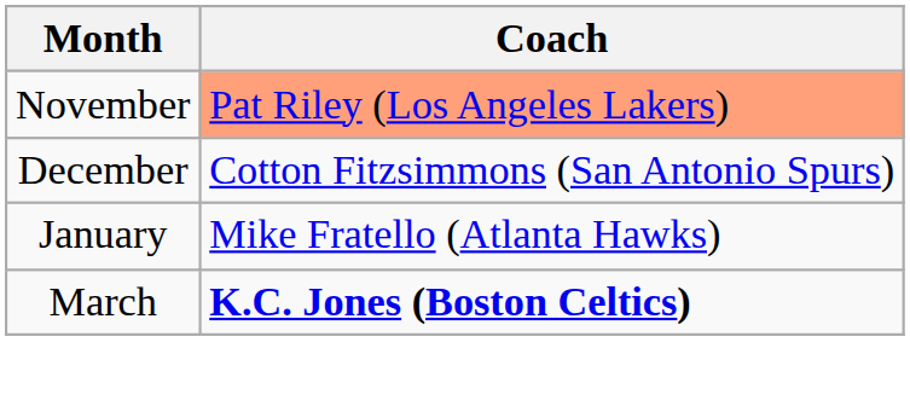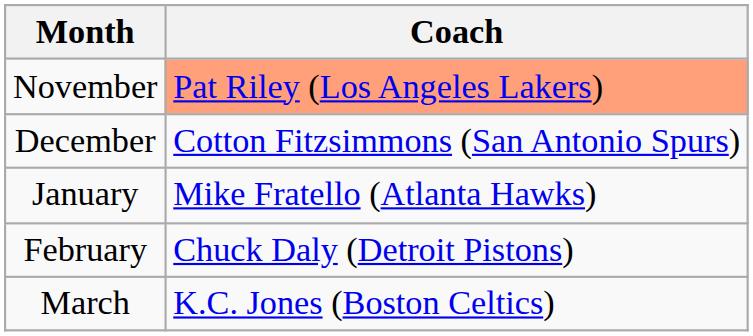+ row: February | Chuck Daly (Detroit Pistons)
March | Coach: bold -> normal
